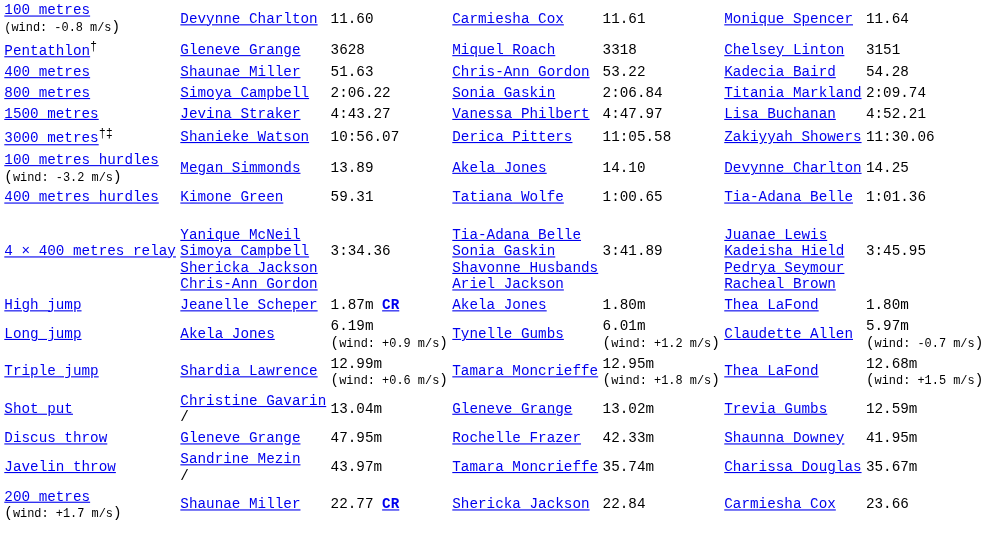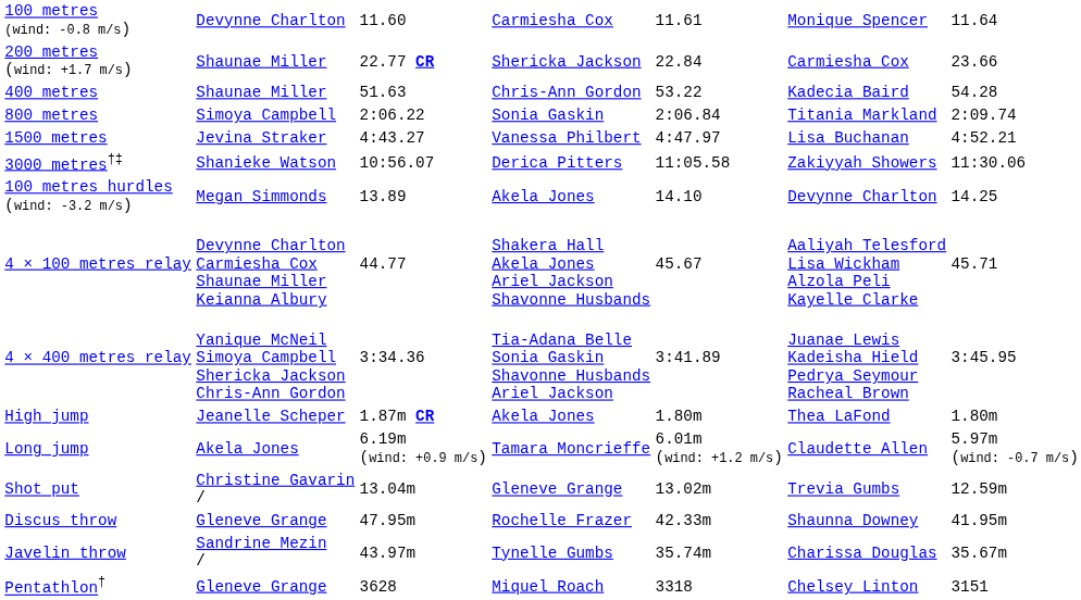rows swapped: 200 metres (wind: +1.7 m/s) <-> Pentathlon†
- row: 400 metres hurdles | Kimone Green | 59.31 | Tatiana Wolfe | 1:00.65 | Tia-Adana Belle | 1:01.36
+ row: 4 × 100 metres relay | Devynne Charlton Carmiesha Cox Shaunae Miller Keianna Albury | 44.77 | Shakera Hall Akela Jones Ariel Jackson Shavonne Husbands | 45.67 | Aaliyah Telesford Lisa Wickham Alzola Peli Kayelle Clarke | 45.71
Long jump | column 4: Tynelle Gumbs -> Tamara Moncrieffe
- row: Triple jump | Shardia Lawrence | 12.99m (wind: +0.6 m/s) | Tamara Moncrieffe | 12.95m (wind: +1.8 m/s) | Thea LaFond | 12.68m (wind: +1.5 m/s)
Javelin throw | column 4: Tamara Moncrieffe -> Tynelle Gumbs
